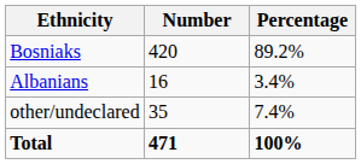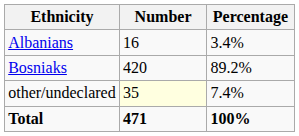rows swapped: Bosniaks <-> Albanians
other/undeclared | Number: no background -> lightyellow background
